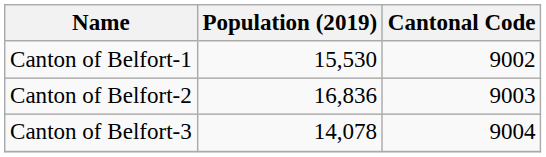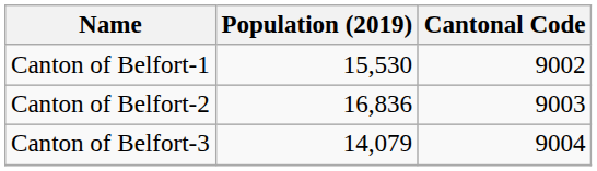Canton of Belfort-3 | Population (2019): 14,078 -> 14,079
